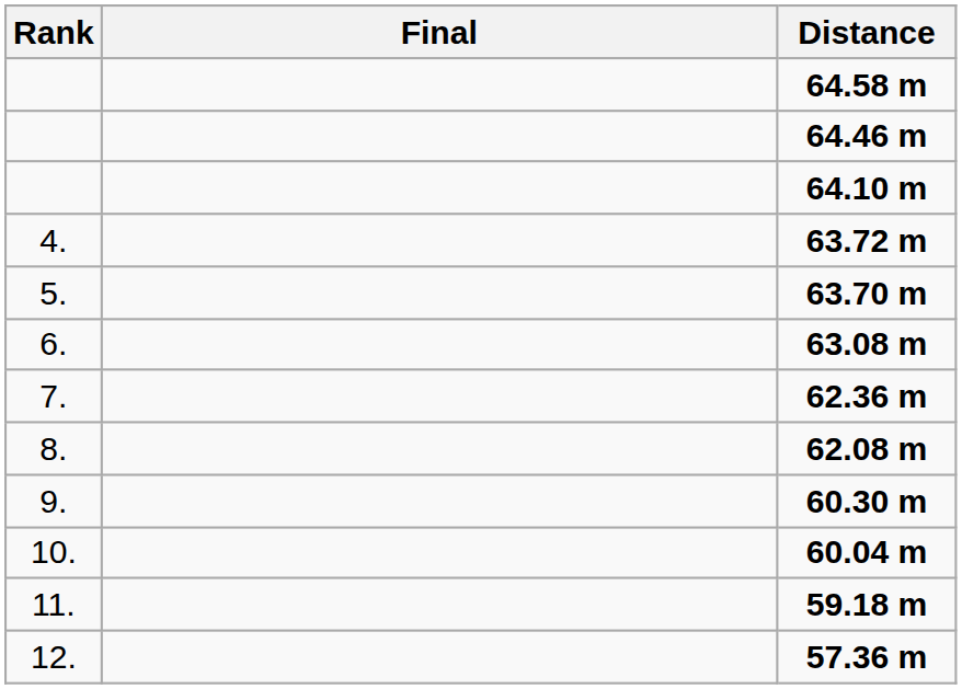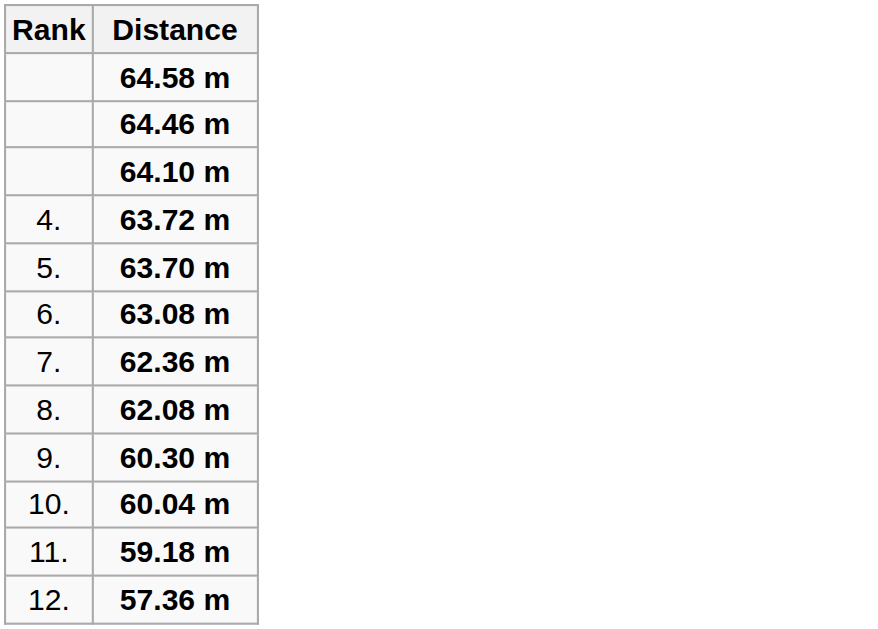- column: Final
